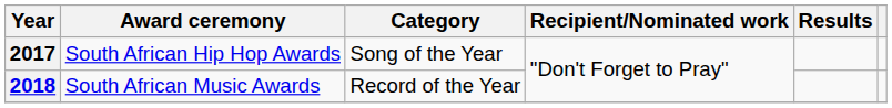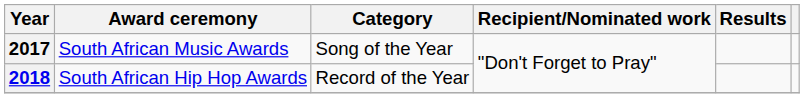2017 | Award ceremony: South African Hip Hop Awards -> South African Music Awards
2018 | Award ceremony: South African Music Awards -> South African Hip Hop Awards
